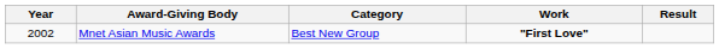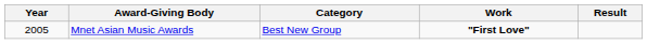Mnet Asian Music Awards | Year: 2002 -> 2005
